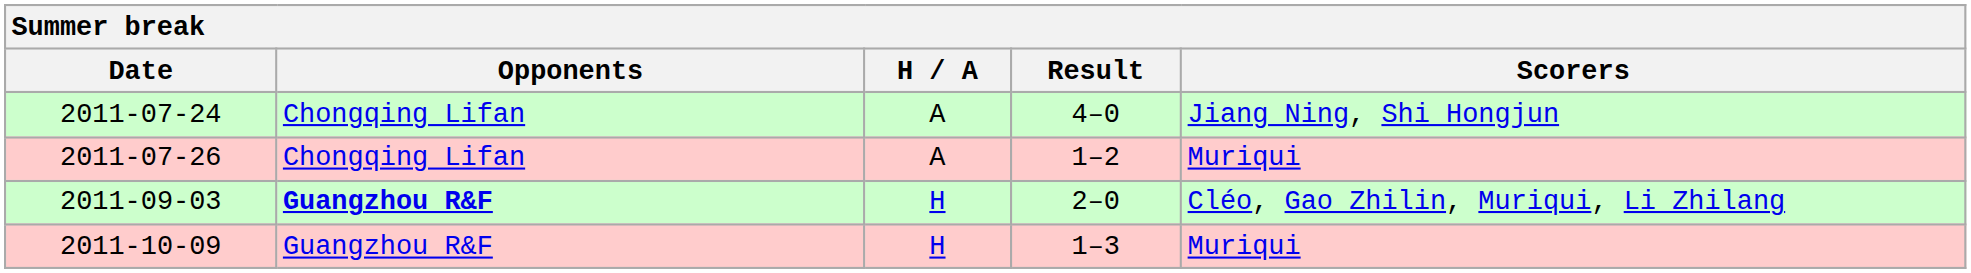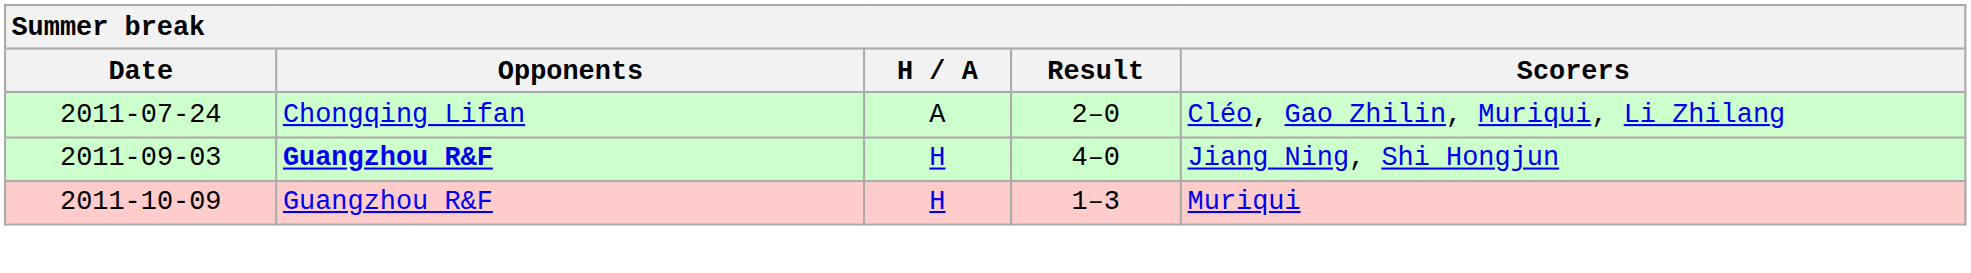2011-07-24 | Result: 4–0 -> 2–0
2011-07-24 | Scorers: Jiang Ning, Shi Hongjun -> Cléo, Gao Zhilin, Muriqui, Li Zhilang
- row: 2011-07-26 | Chongqing Lifan | A | 1–2 | Muriqui
2011-09-03 | Result: 2–0 -> 4–0
2011-09-03 | Scorers: Cléo, Gao Zhilin, Muriqui, Li Zhilang -> Jiang Ning, Shi Hongjun
